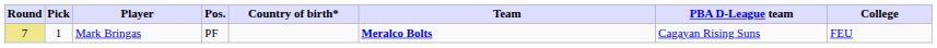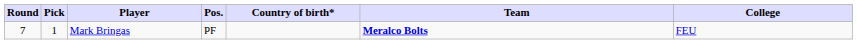- column: PBA D-League team | Cagayan Rising Suns
Mark Bringas | Round: khaki background -> no background
